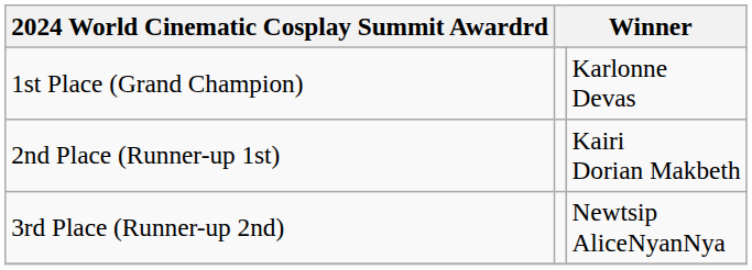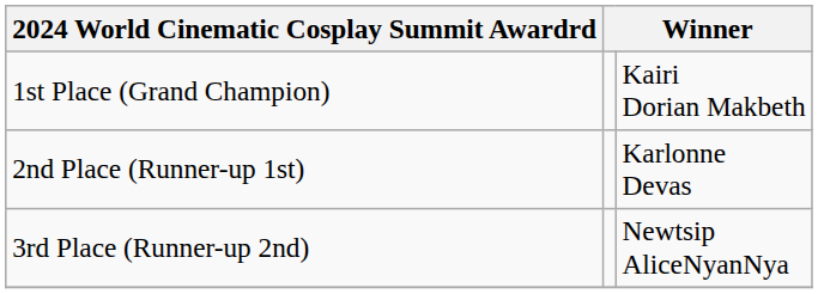1st Place (Grand Champion) | column 3: Karlonne Devas -> Kairi Dorian Makbeth
2nd Place (Runner-up 1st) | column 3: Kairi Dorian Makbeth -> Karlonne Devas
